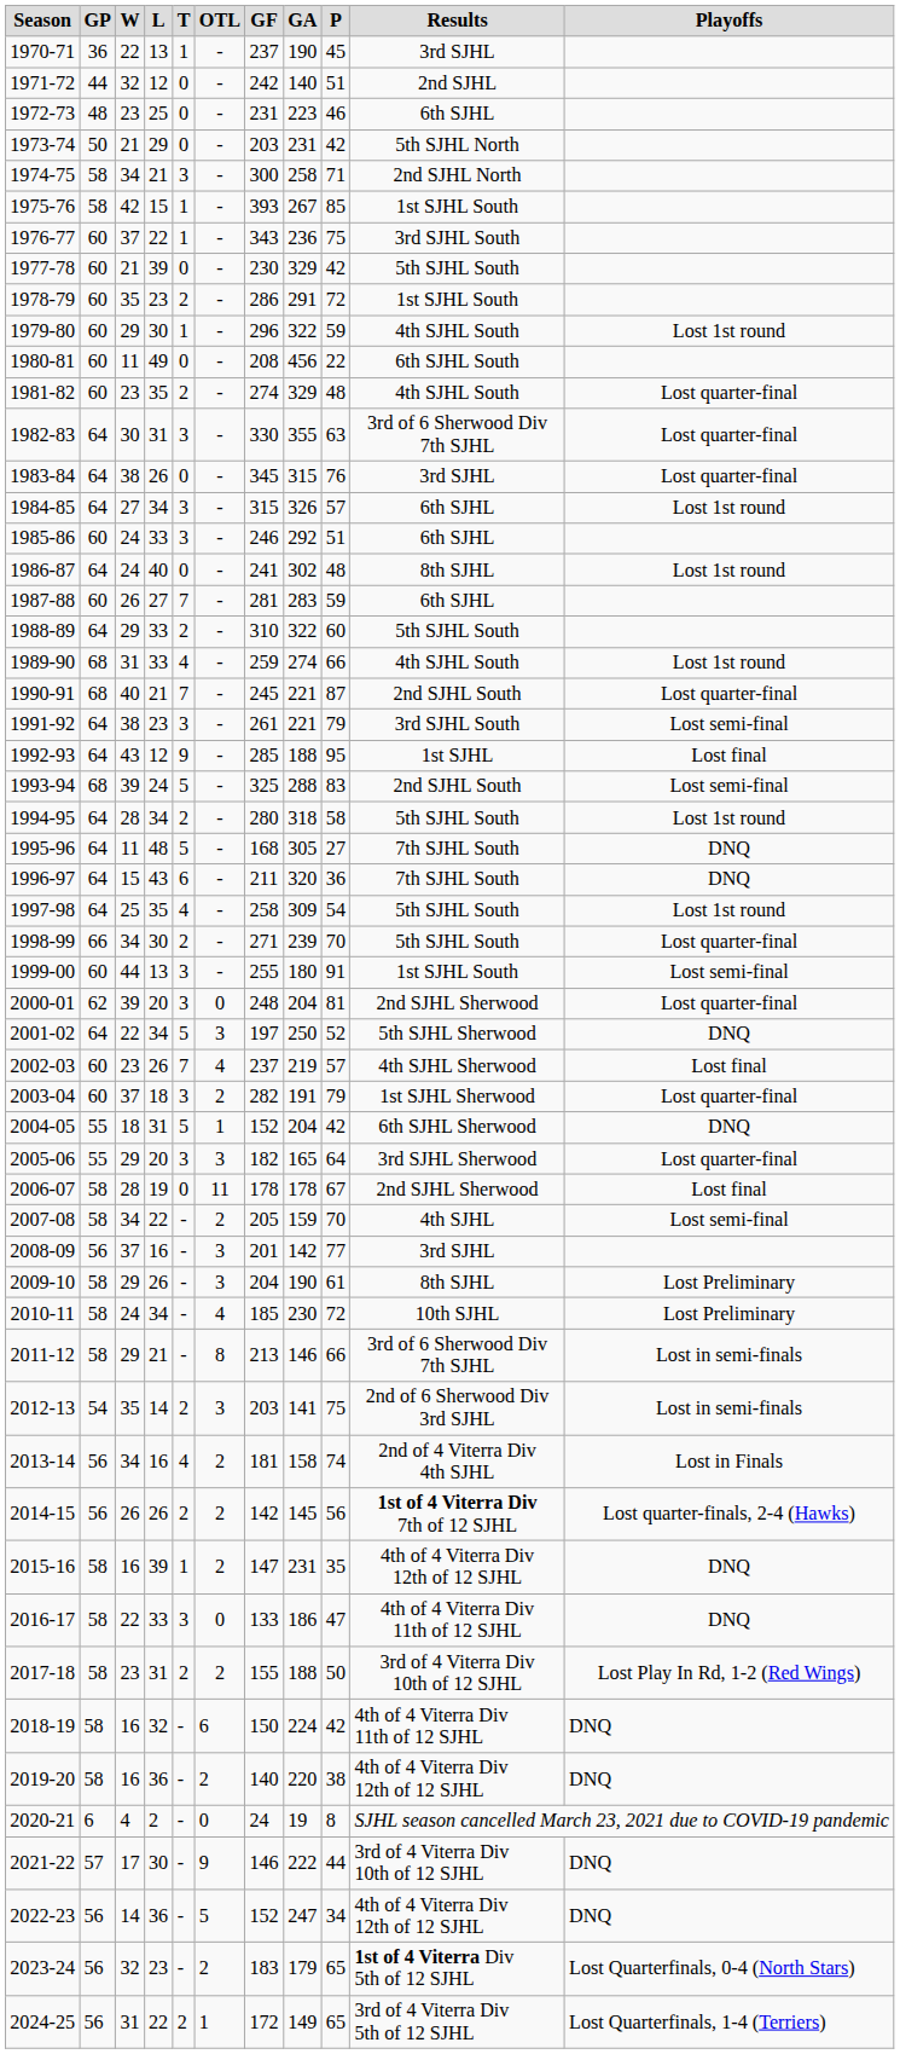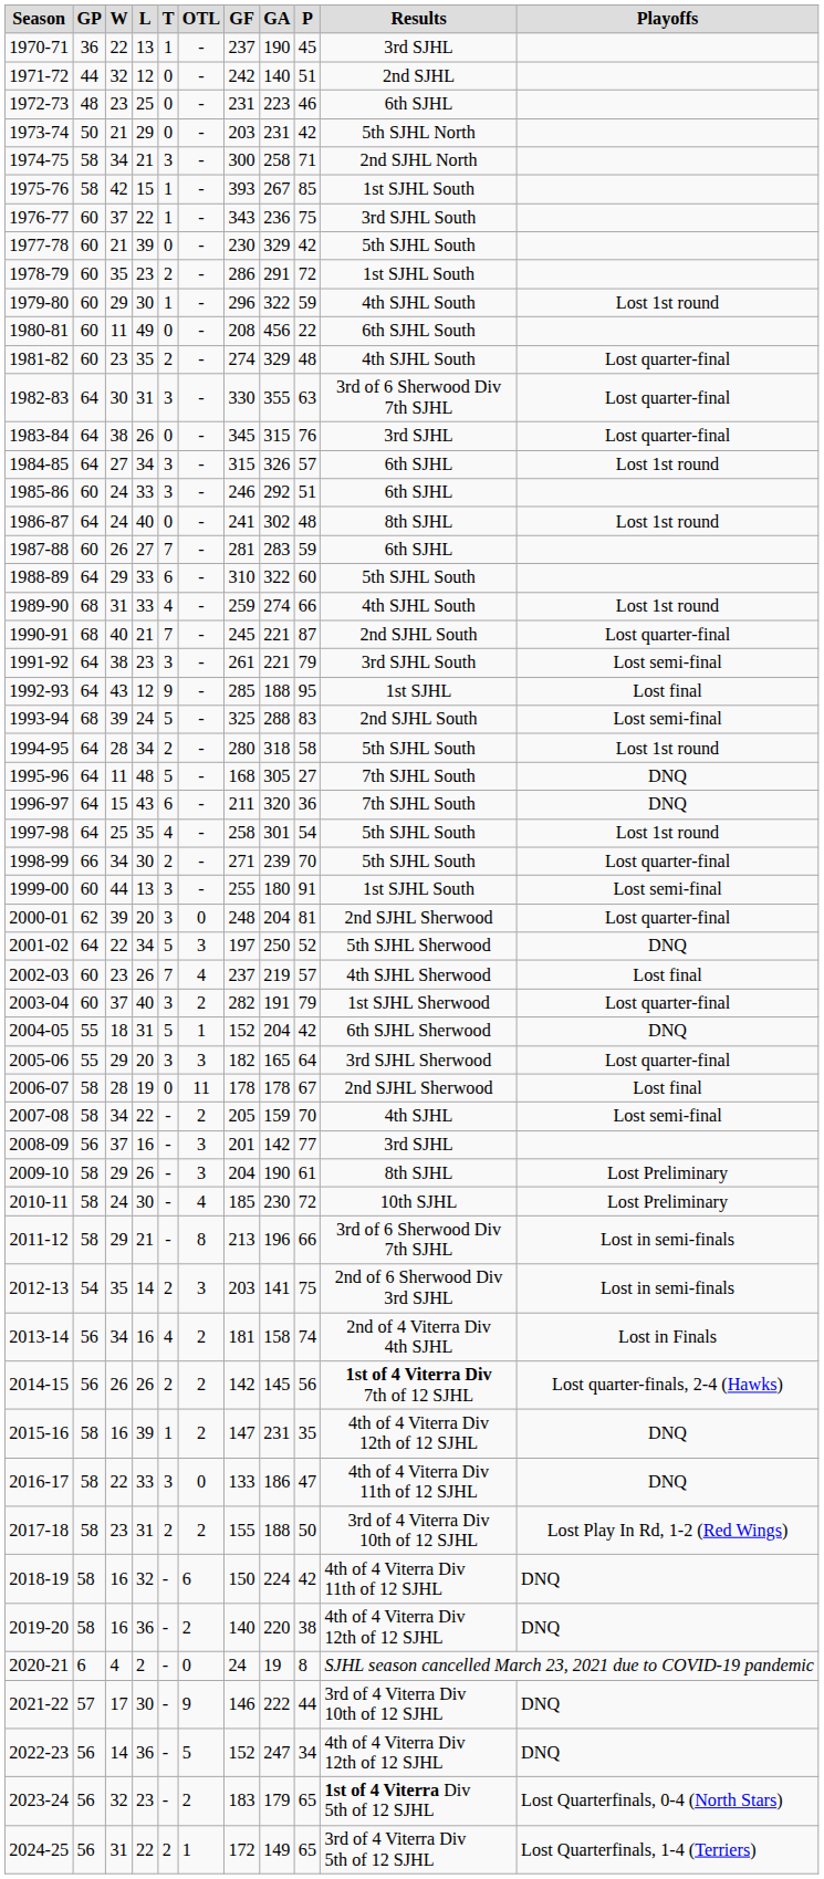1988-89 | T: 2 -> 6
1997-98 | GA: 309 -> 301
2003-04 | L: 18 -> 40
2010-11 | L: 34 -> 30
2011-12 | GA: 146 -> 196
